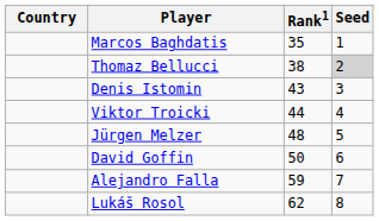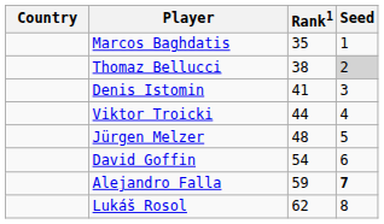Denis Istomin | Rank1: 43 -> 41
David Goffin | Rank1: 50 -> 54
Alejandro Falla | Seed: normal -> bold
